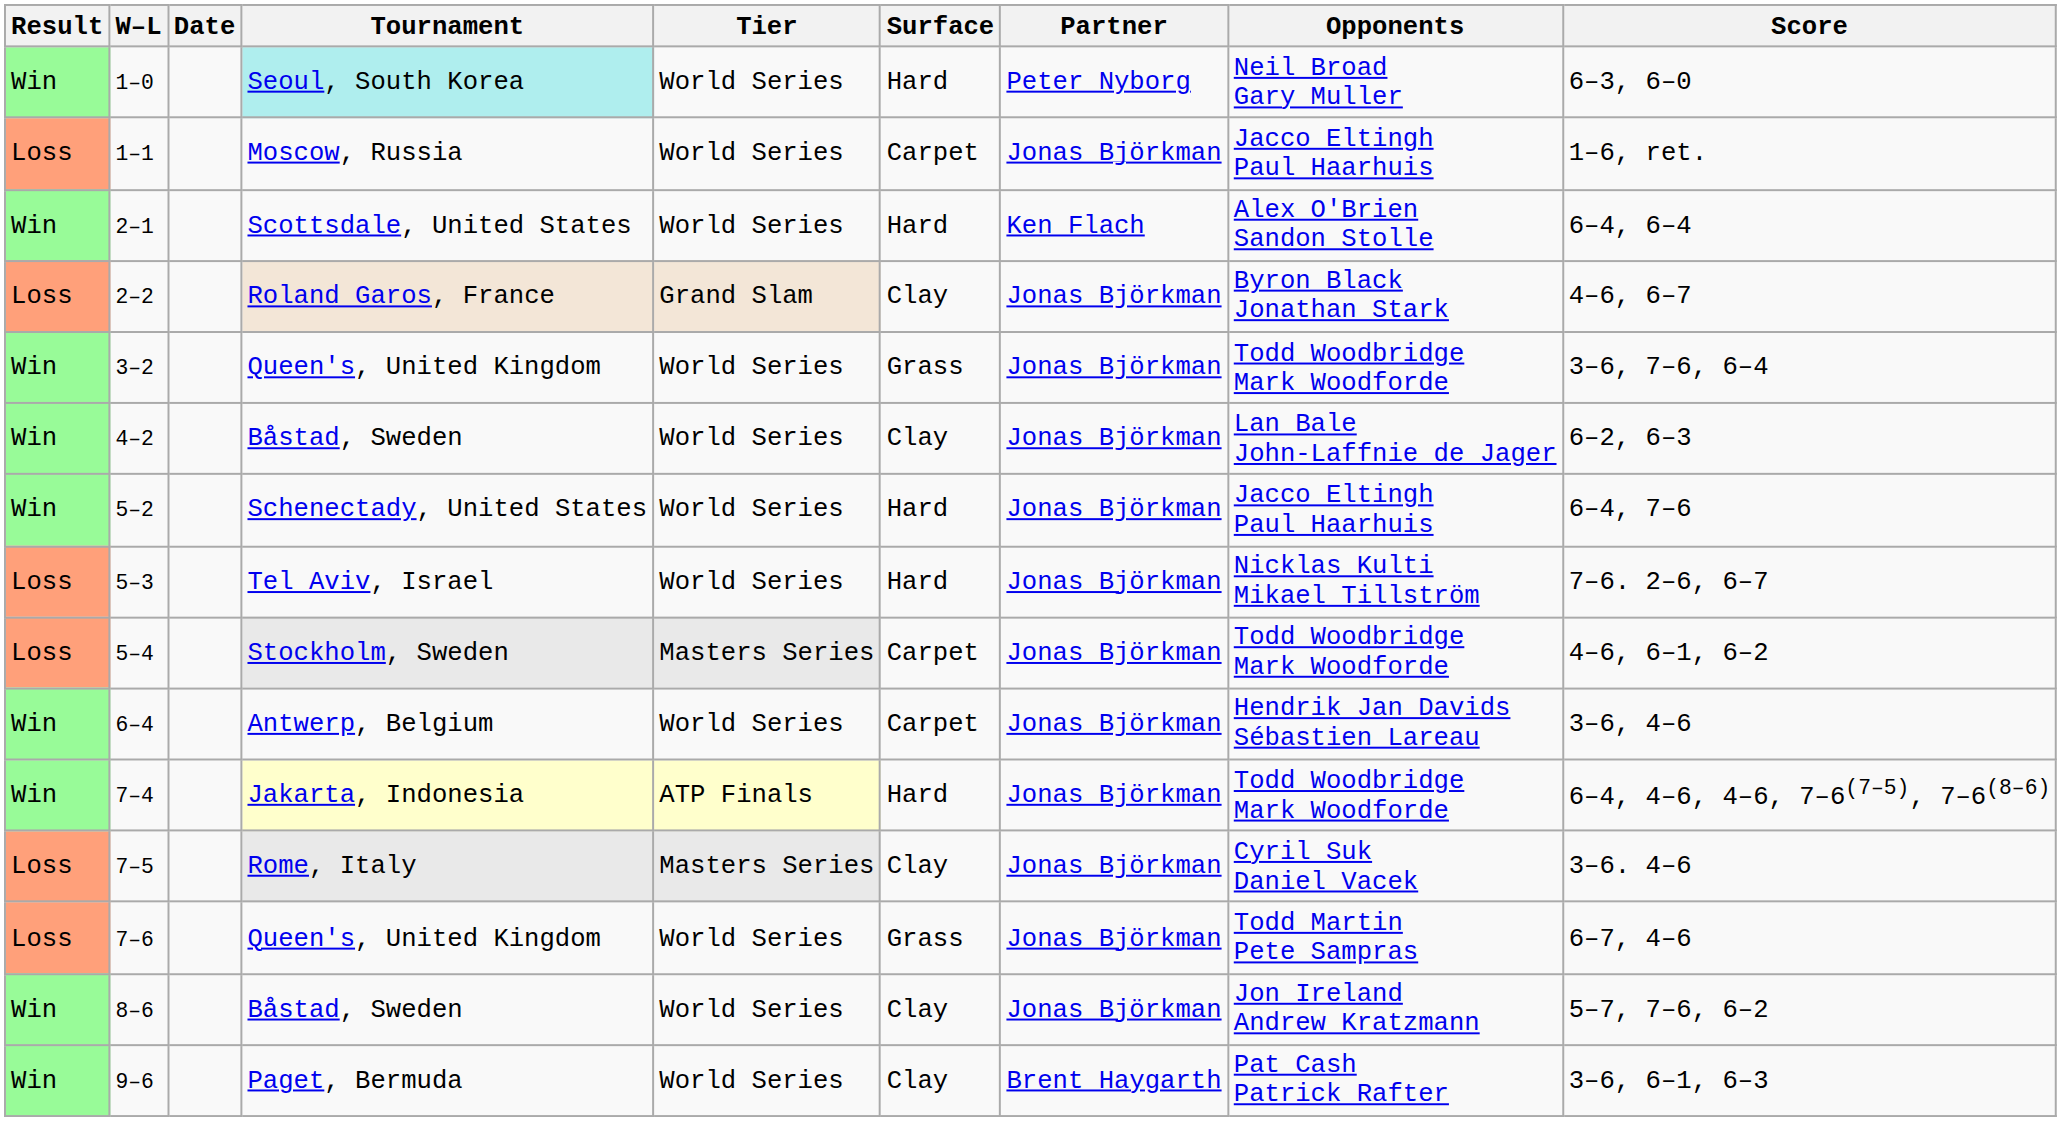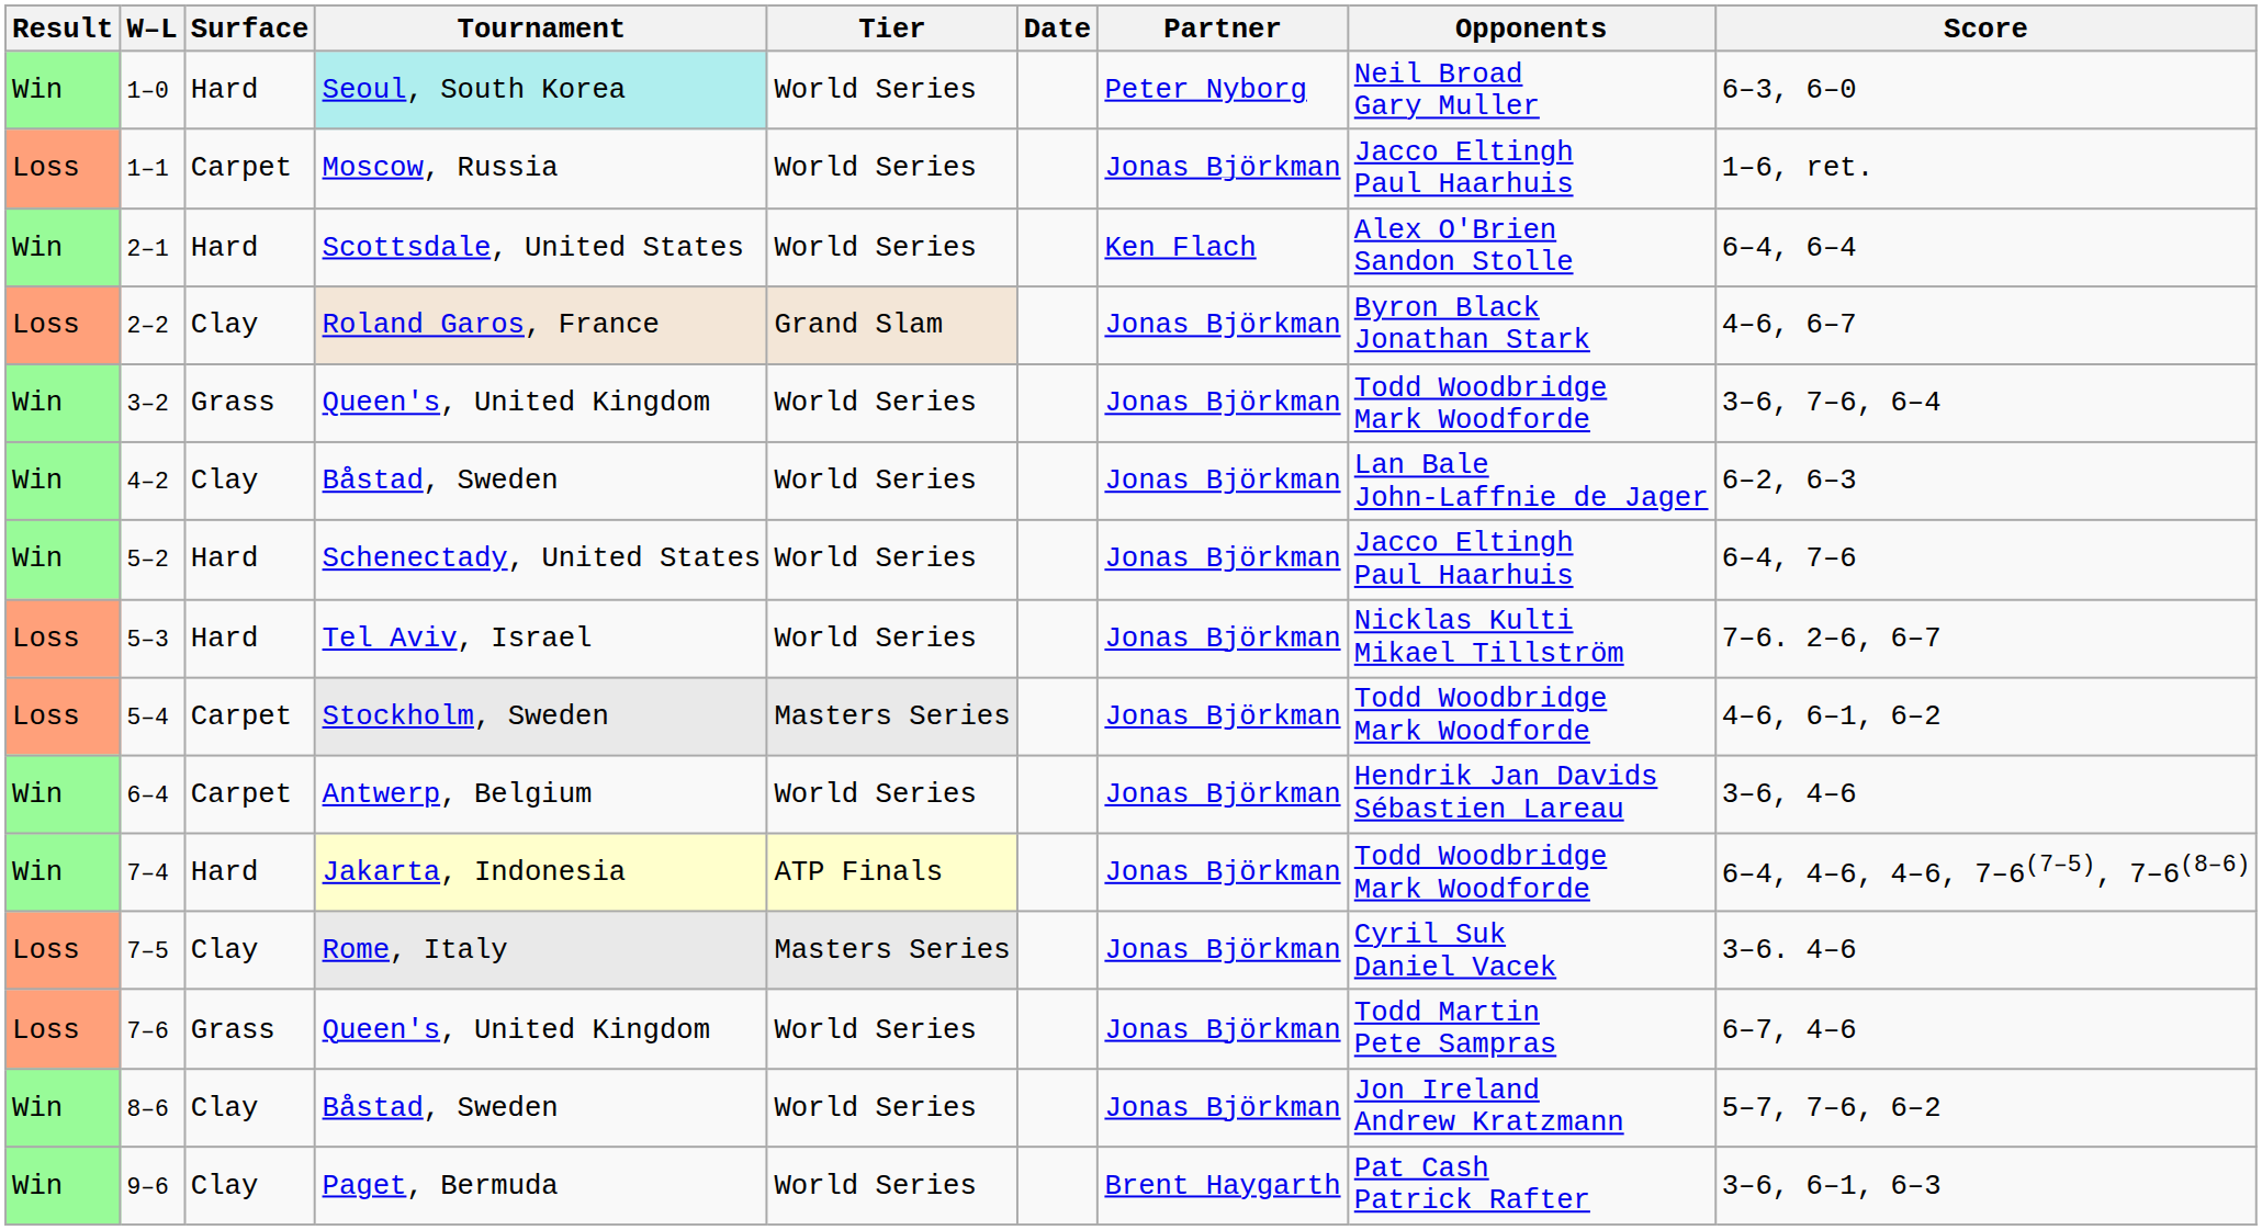columns swapped: Date <-> Surface
